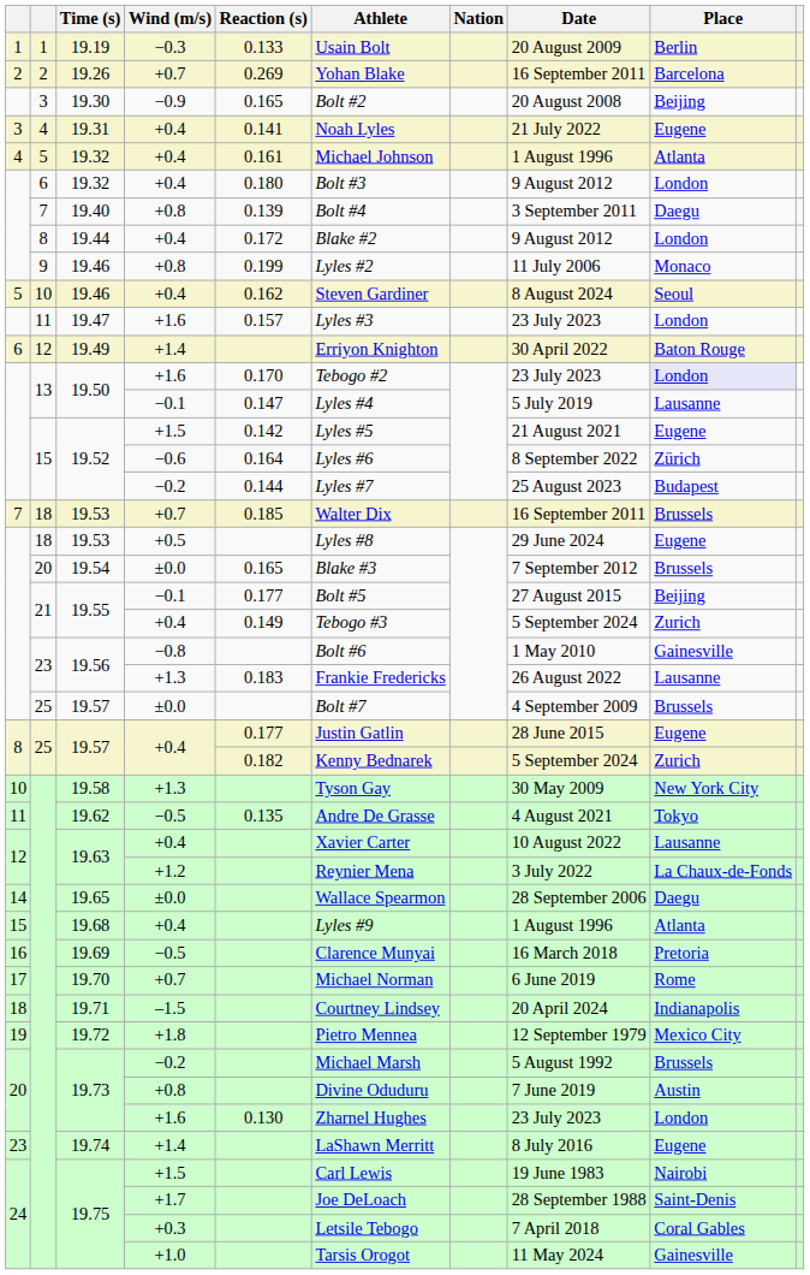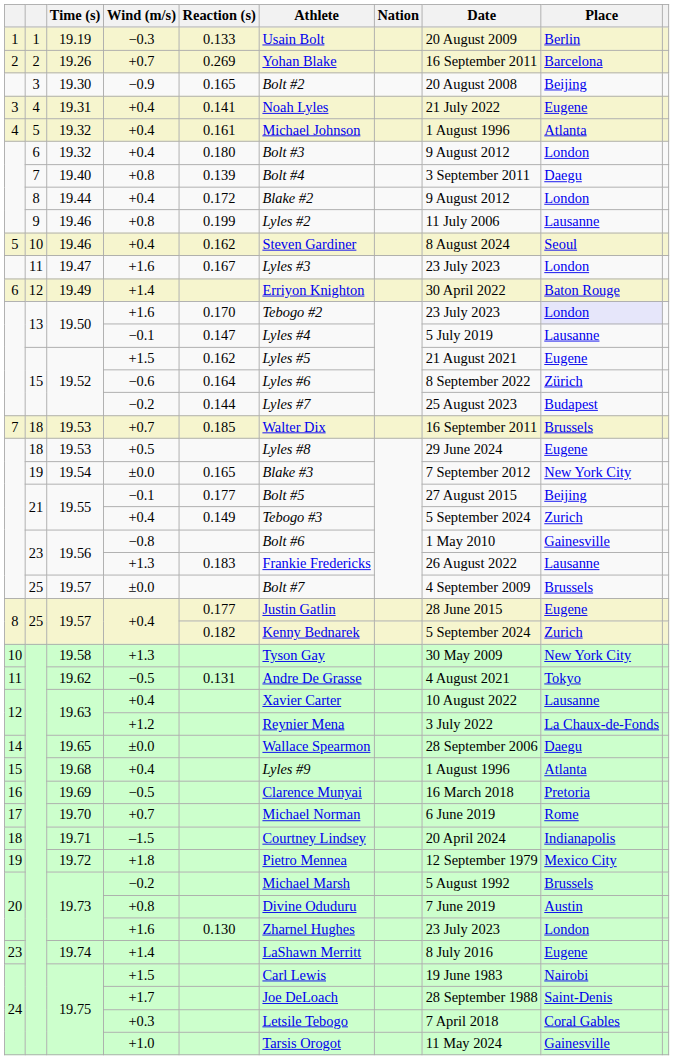19.46 / +0.8 | Place: Monaco -> Lausanne
19.47 | Reaction (s): 0.157 -> 0.167
19.52 / +1.5 | Reaction (s): 0.142 -> 0.162
19.54 | column 2: 20 -> 19
19.54 | Place: Brussels -> New York City
19.62 | Reaction (s): 0.135 -> 0.131
